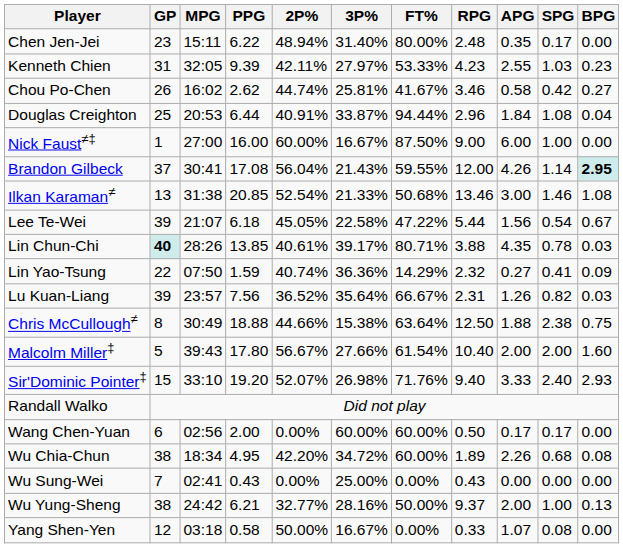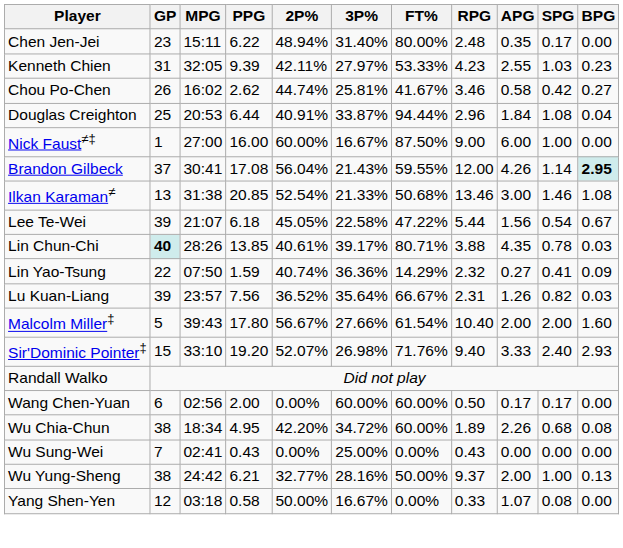- row: Chris McCullough≠ | 8 | 30:49 | 18.88 | 44.66% | 15.38% | 63.64% | 12.50 | 1.88 | 2.38 | 0.75
